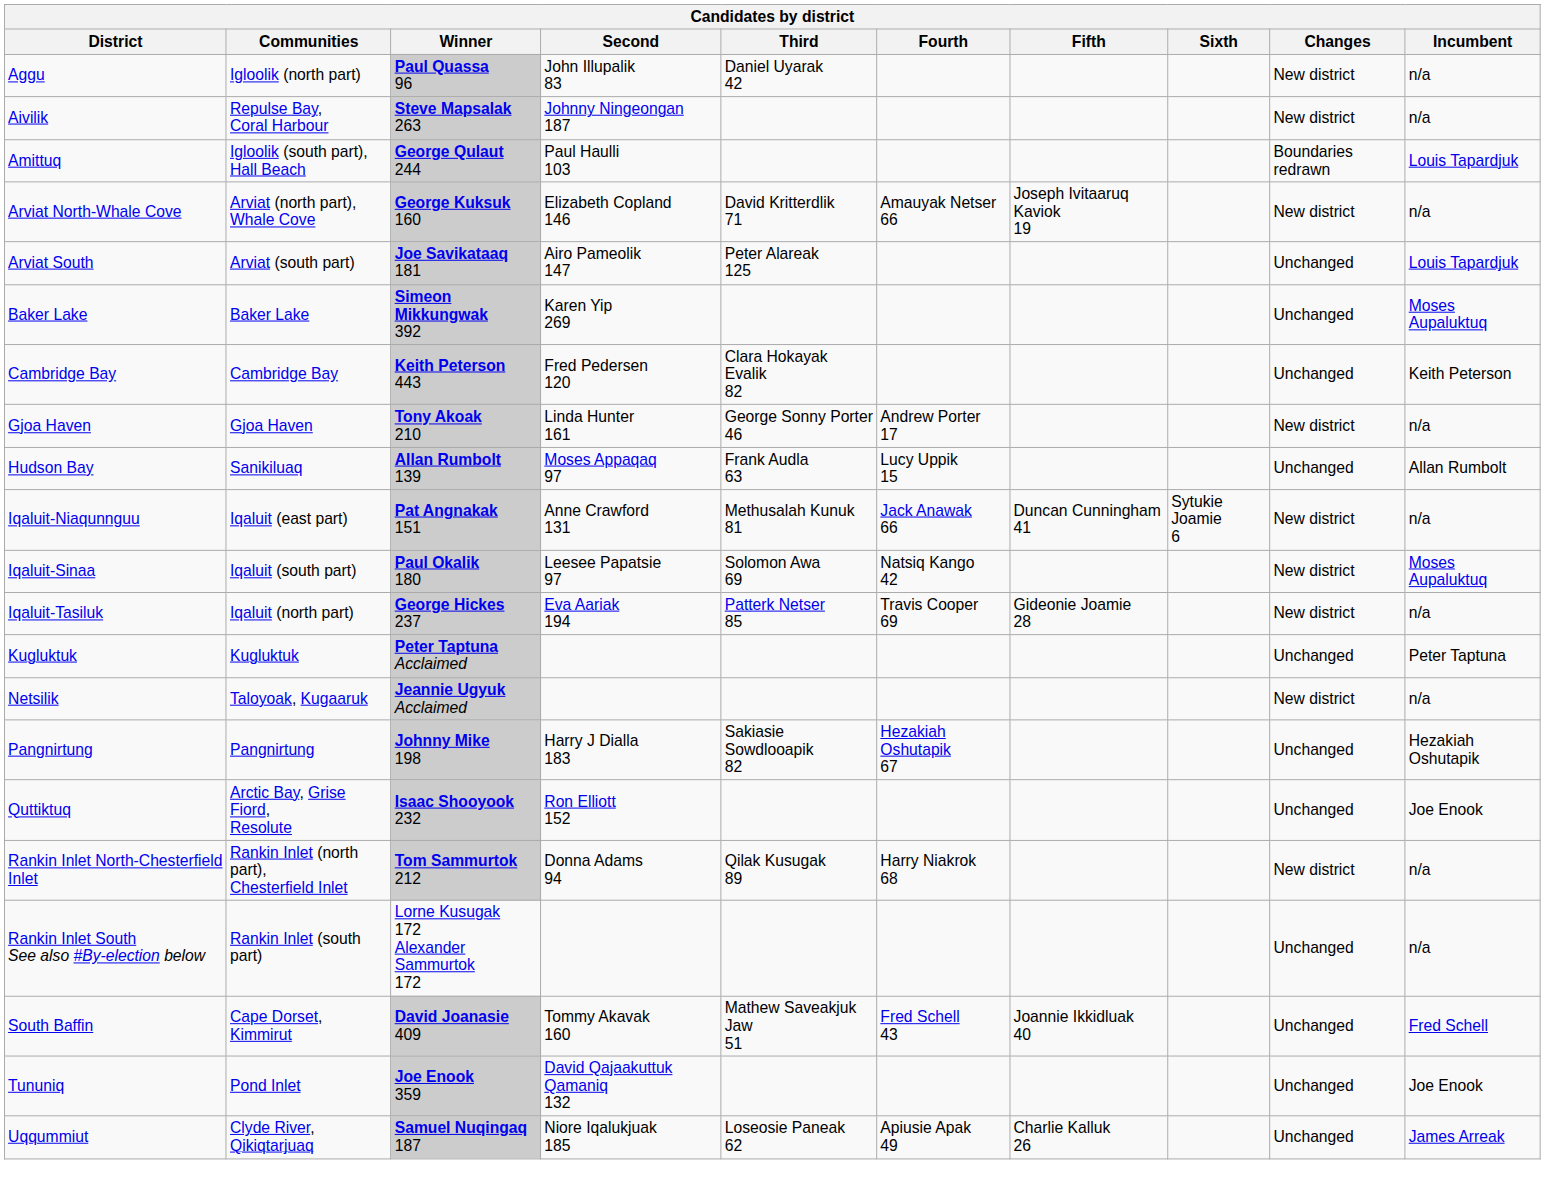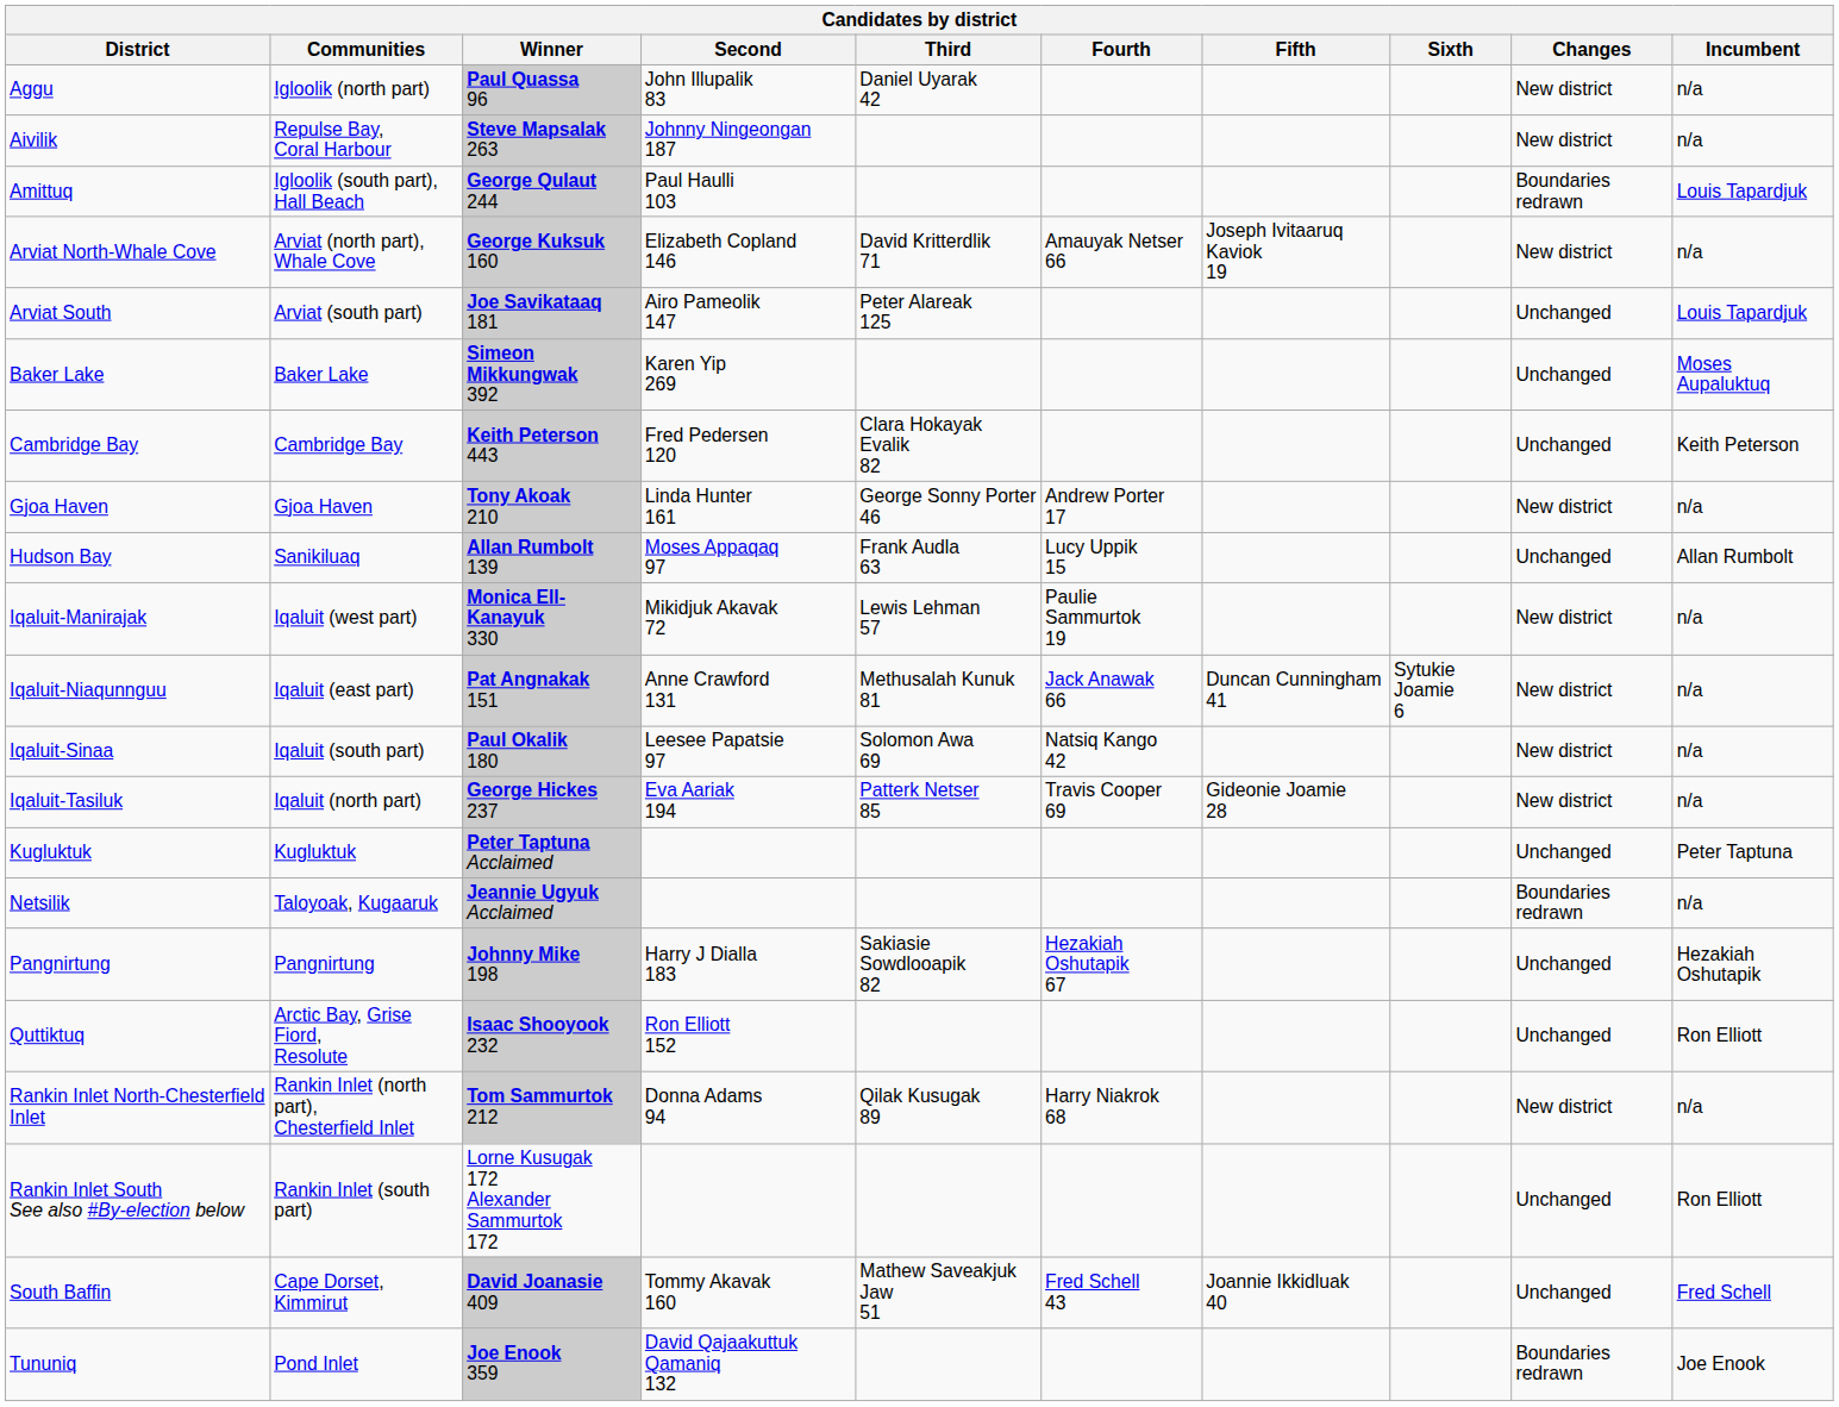+ row: Iqaluit-Manirajak | Iqaluit (west part) | Monica Ell-Kanayuk 330 | Mikidjuk Akavak 72 | Lewis Lehman 57 | Paulie Sammurtok 19 | New district | n/a
Iqaluit-Sinaa | Incumbent: Moses Aupaluktuq -> n/a
Netsilik | Changes: New district -> Boundaries redrawn
Quttiktuq | Incumbent: Joe Enook -> Ron Elliott
Rankin Inlet South See also #By-election below | Incumbent: n/a -> Ron Elliott
Tununiq | Changes: Unchanged -> Boundaries redrawn
- row: Uqqummiut | Clyde River, Qikiqtarjuaq | Samuel Nuqingaq 187 | Niore Iqalukjuak 185 | Loseosie Paneak 62 | Apiusie Apak 49 | Charlie Kalluk 26 | Unchanged | James Arreak
